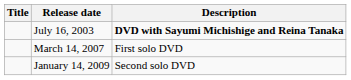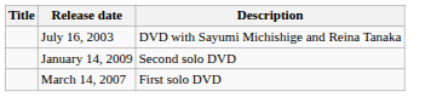July 16, 2003 | Description: bold -> normal
rows swapped: March 14, 2007 <-> January 14, 2009
